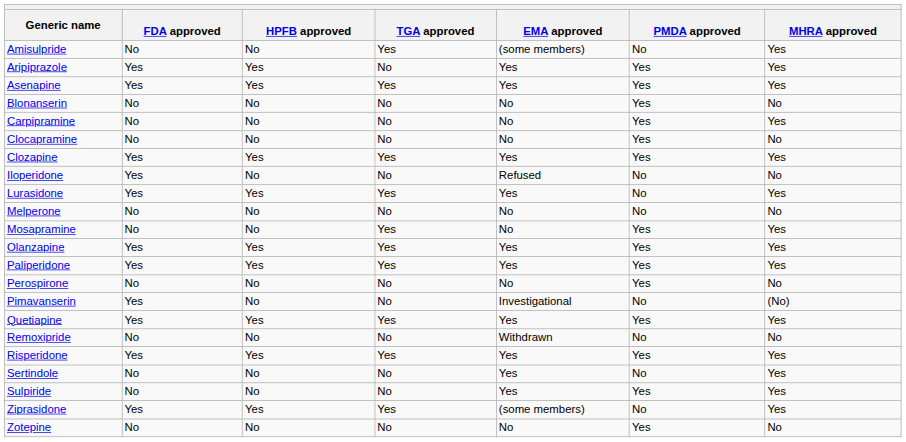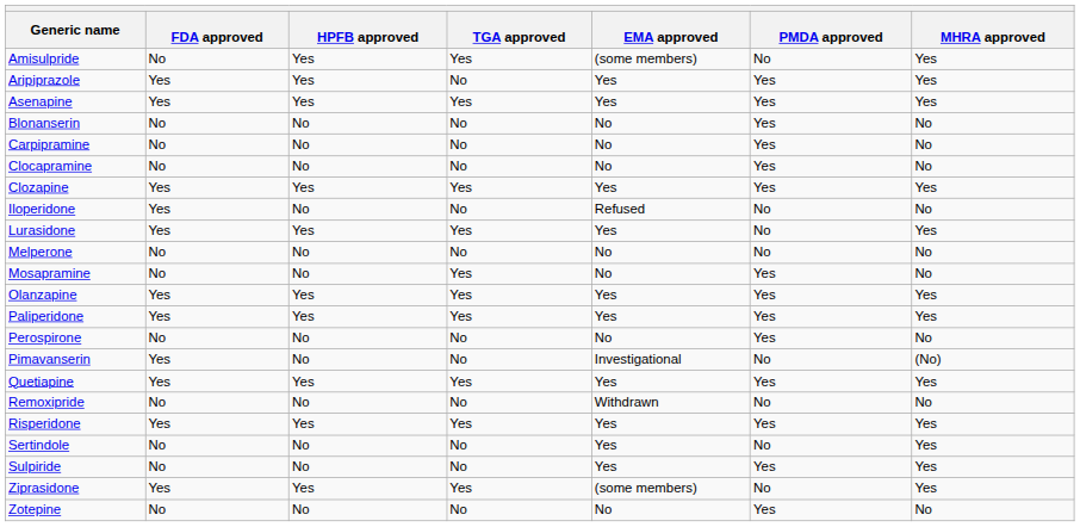Amisulpride | HPFB approved: No -> Yes
Carpipramine | MHRA approved: Yes -> No
Mosapramine | MHRA approved: Yes -> No
